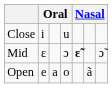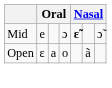- row: Close | i | u
Mid | column 2: ɛ -> e
Open | column 2: e -> ɛ
